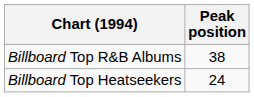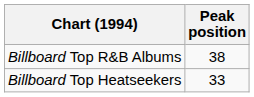Billboard Top Heatseekers | Peak position: 24 -> 33
